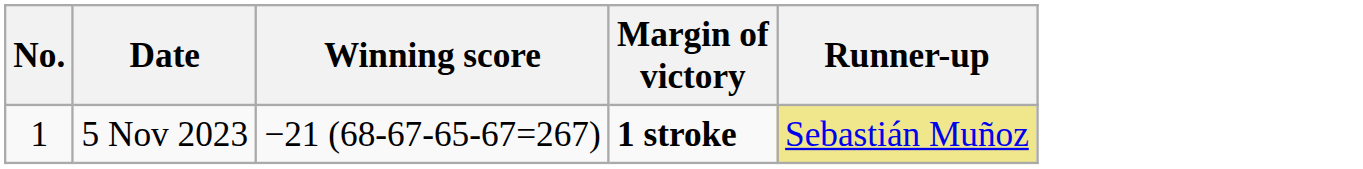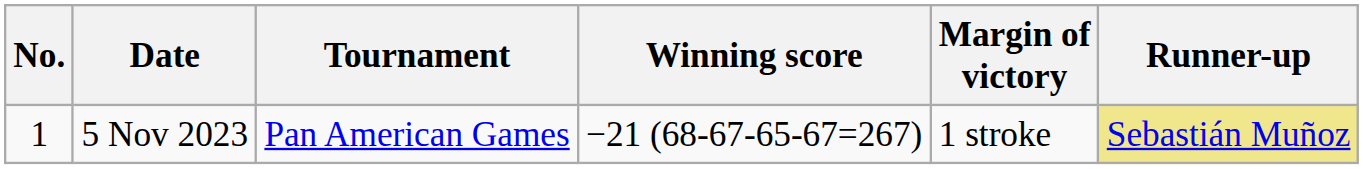+ column: Tournament | Pan American Games
5 Nov 2023 | Margin of victory: bold -> normal
